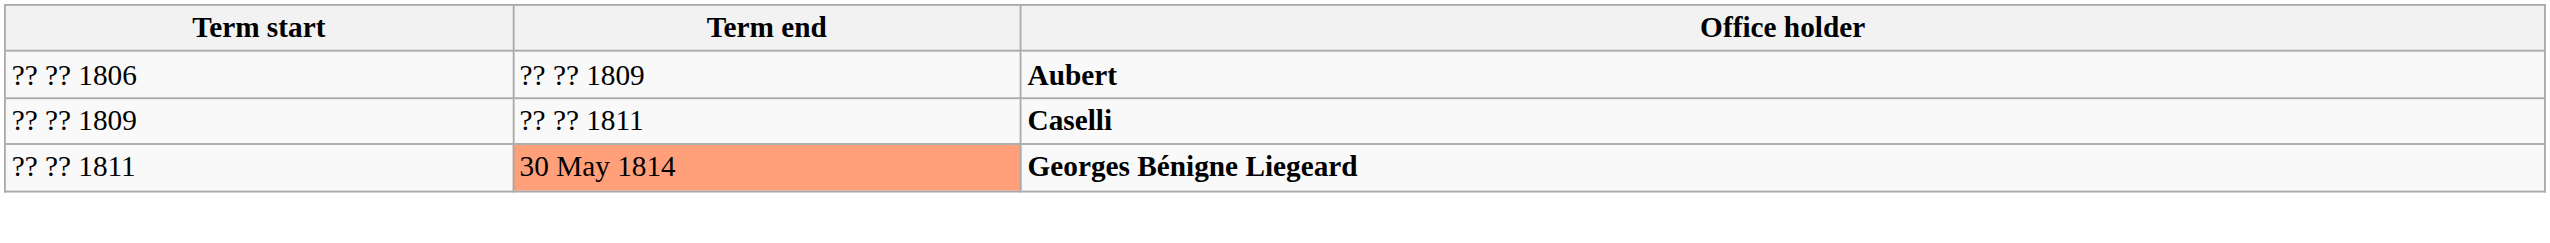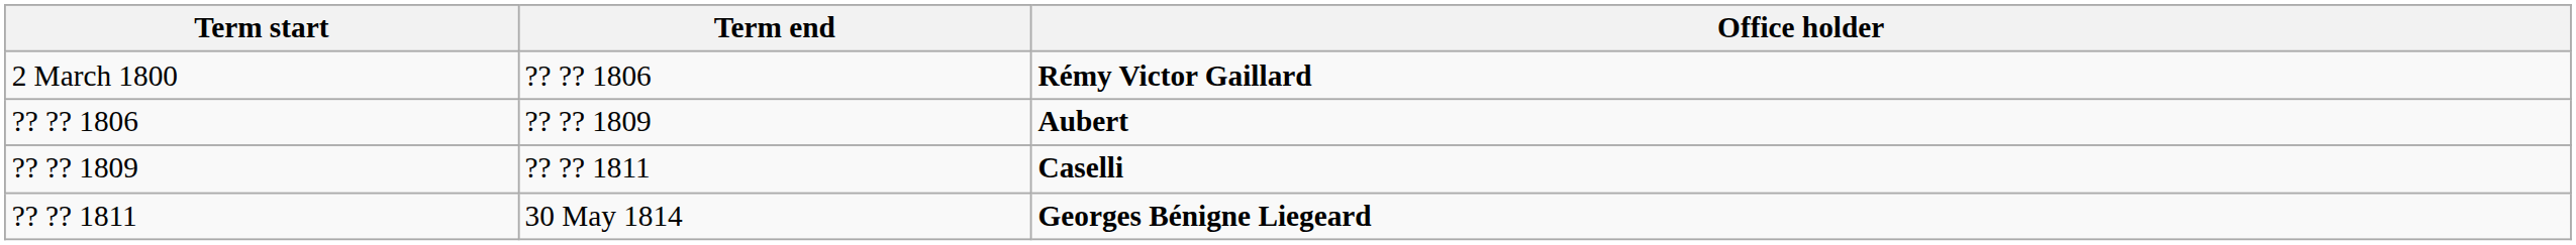+ row: 2 March 1800 | ?? ?? 1806 | Rémy Victor Gaillard
Georges Bénigne Liegeard | Term end: lightsalmon background -> no background
